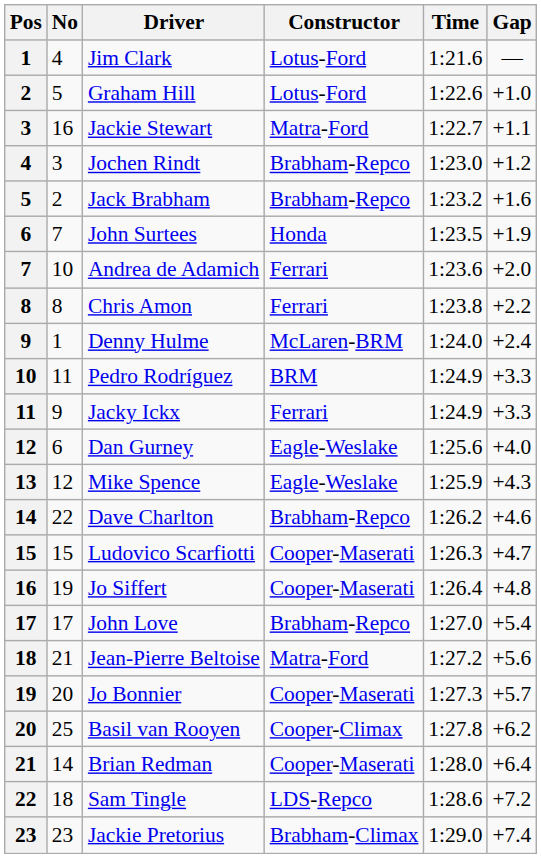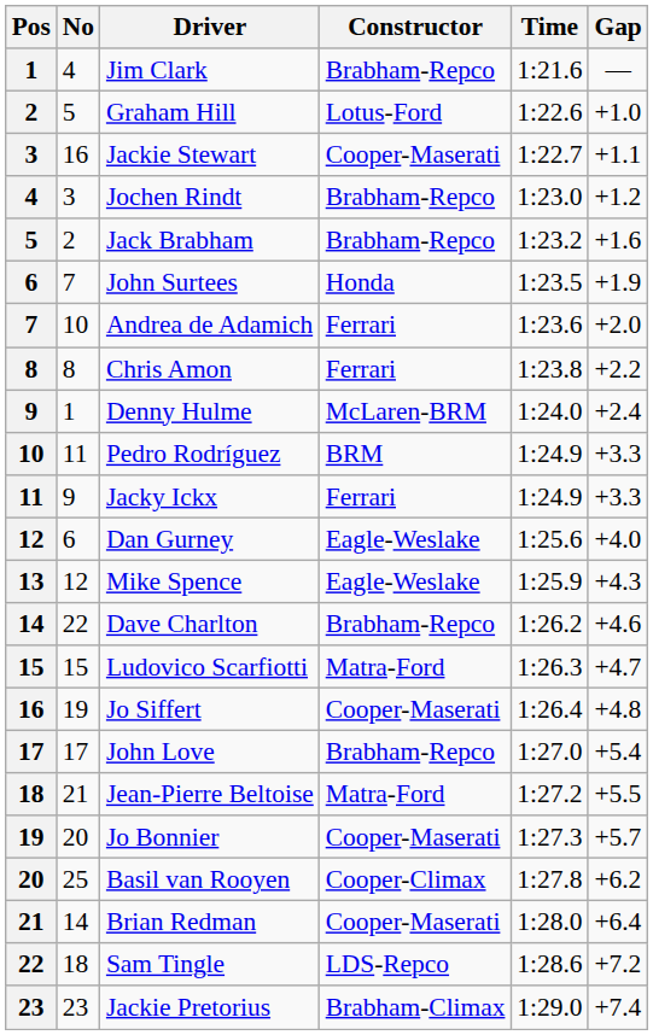Jim Clark | Constructor: Lotus-Ford -> Brabham-Repco
Jackie Stewart | Constructor: Matra-Ford -> Cooper-Maserati
Ludovico Scarfiotti | Constructor: Cooper-Maserati -> Matra-Ford
Jean-Pierre Beltoise | Gap: +5.6 -> +5.5
